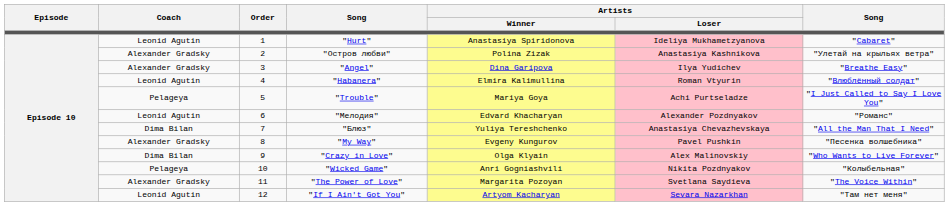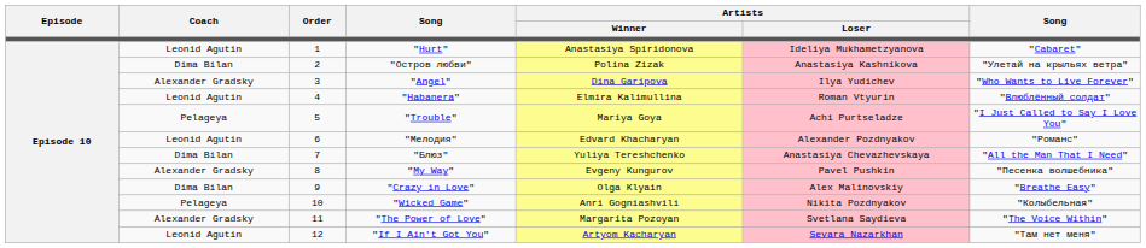"Остров любви" | Coach: Alexander Gradsky -> Dima Bilan
"Angel" | column 7: "Breathe Easy" -> "Who Wants to Live Forever"
"Crazy in Love" | column 7: "Who Wants to Live Forever" -> "Breathe Easy"
